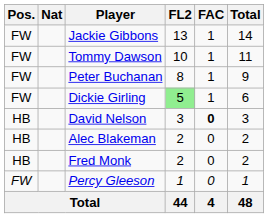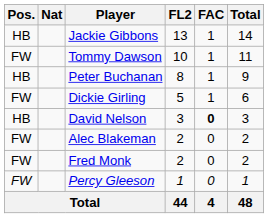Jackie Gibbons | Pos.: FW -> HB
Peter Buchanan | Pos.: FW -> HB
Dickie Girling | FL2: lightgreen background -> no background
Alec Blakeman | Pos.: HB -> FW
Fred Monk | Pos.: HB -> FW
